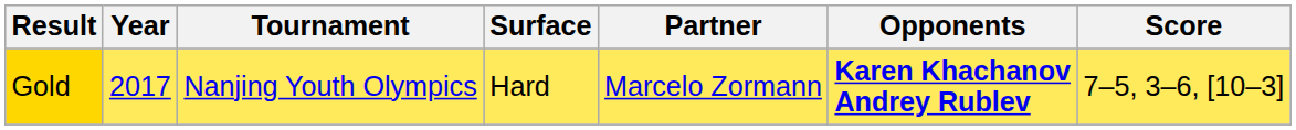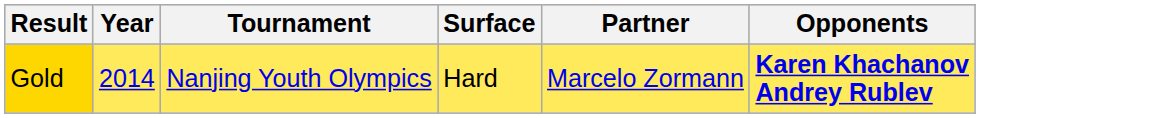- column: Score | 7–5, 3–6, [10–3]
Gold | Year: 2017 -> 2014
